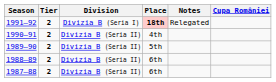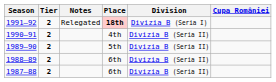columns swapped: Division <-> Notes
